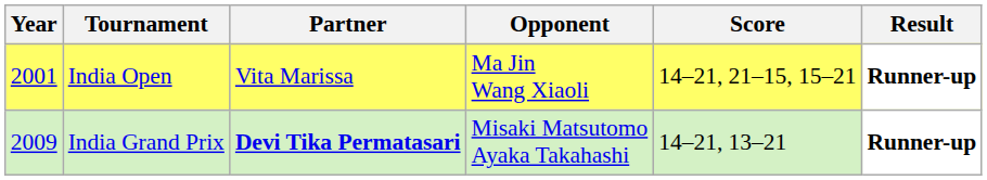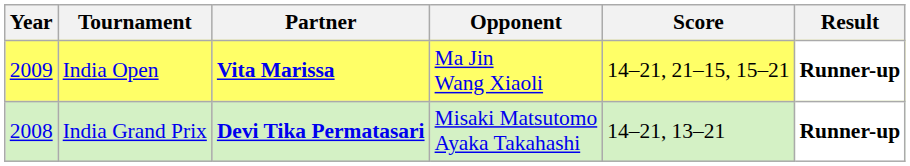India Open | Year: 2001 -> 2009
India Open | Partner: normal -> bold
India Grand Prix | Year: 2009 -> 2008
